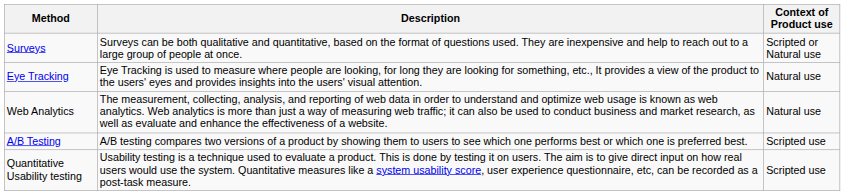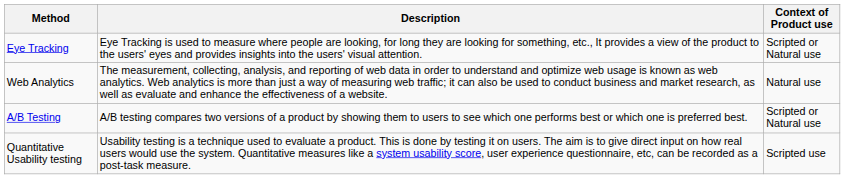- row: Surveys | Surveys can be both qualitative and quantitative, based on the format of questions used. They are inexpensive and help to reach out to a large group of people at once. | Scripted or Natural use
Eye Tracking | Context of Product use: Natural use -> Scripted or Natural use
A/B Testing | Context of Product use: Scripted use -> Scripted or Natural use
